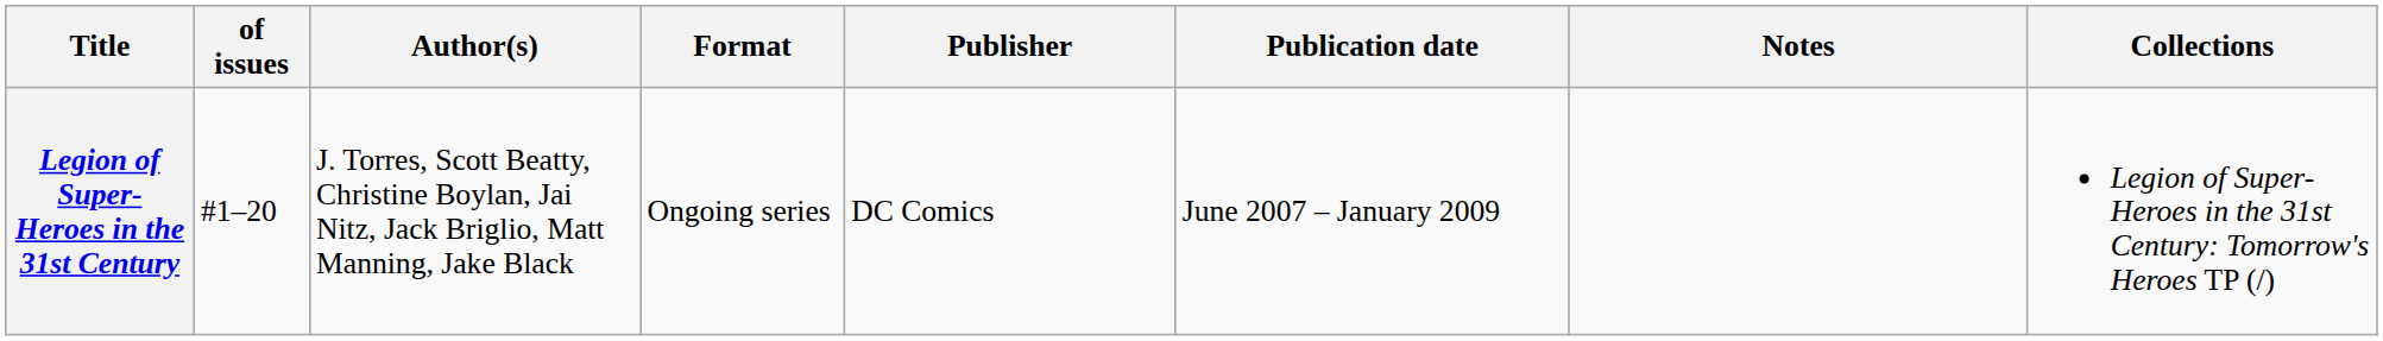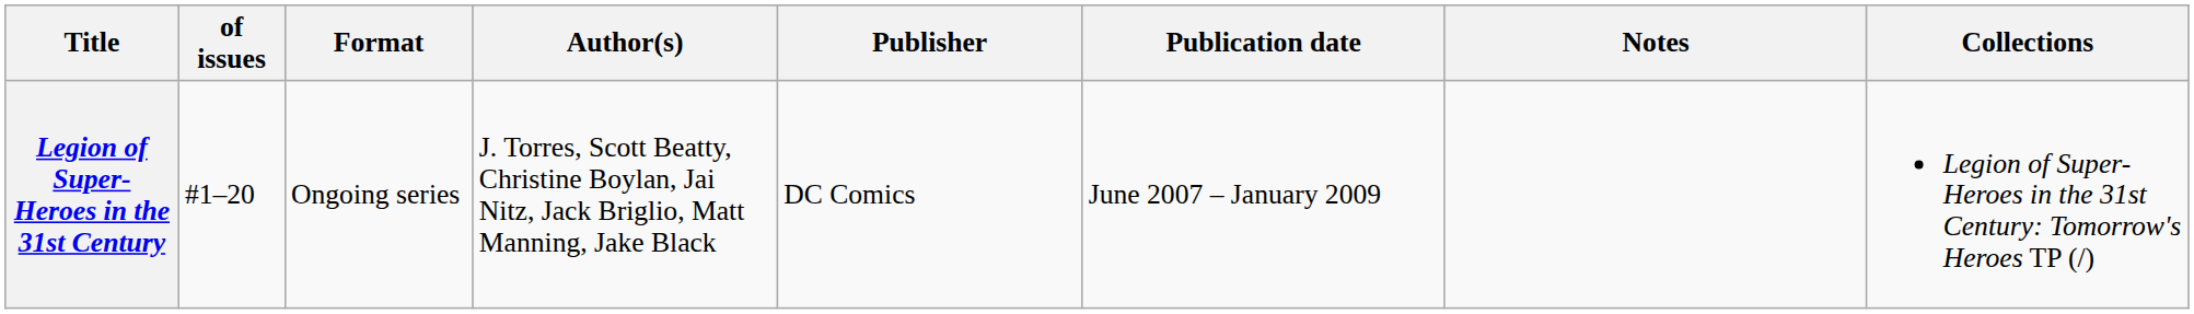columns swapped: Format <-> Author(s)
